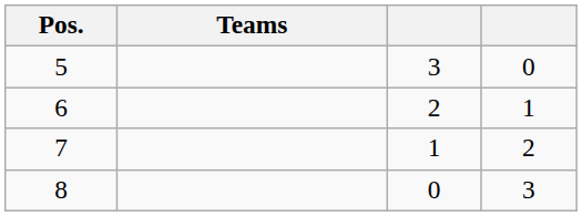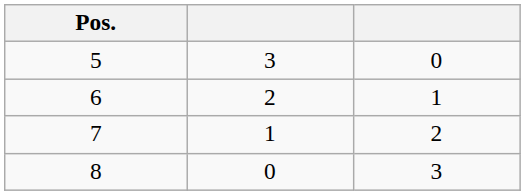- column: Teams
